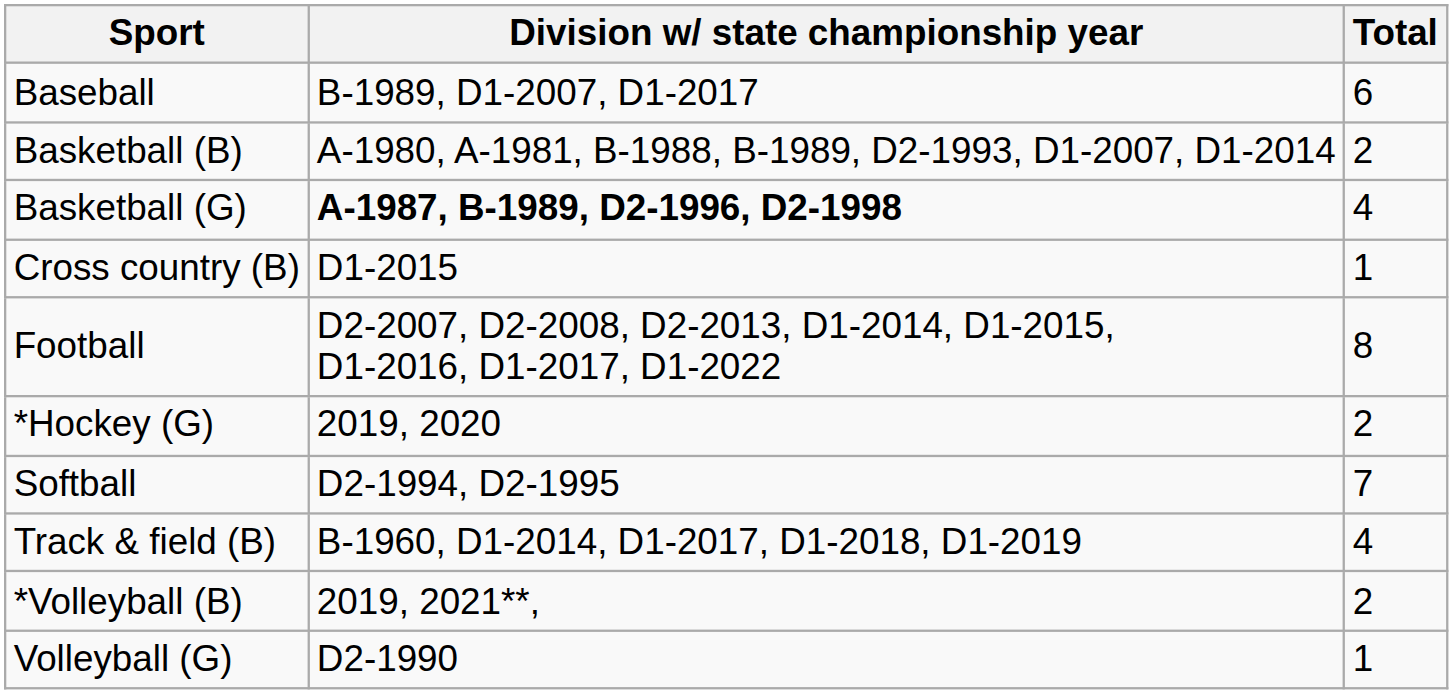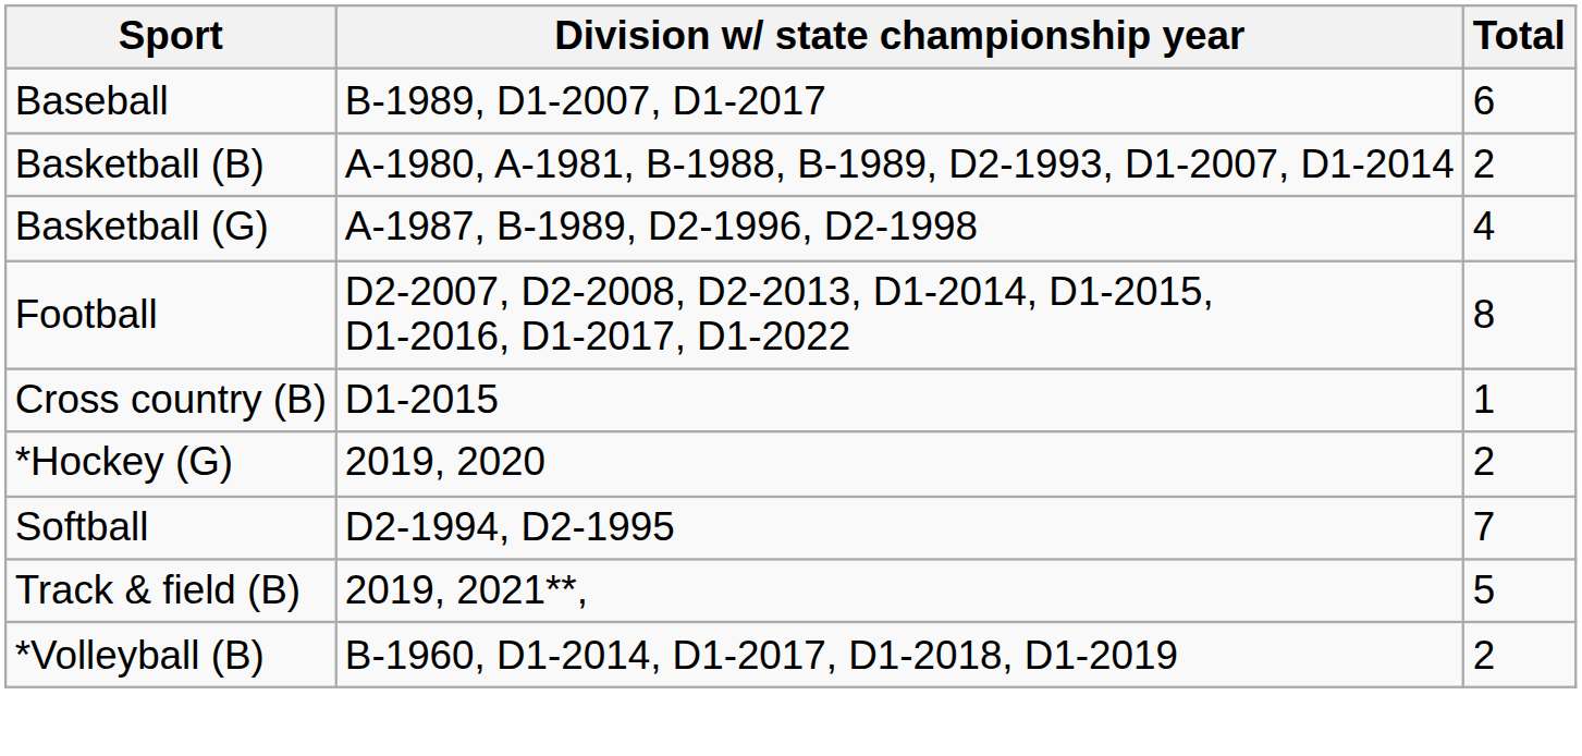Basketball (G) | Division w/ state championship year: bold -> normal
rows swapped: Cross country (B) <-> Football
Track & field (B) | Division w/ state championship year: B-1960, D1-2014, D1-2017, D1-2018, D1-2019 -> 2019, 2021**,
Track & field (B) | Total: 4 -> 5
*Volleyball (B) | Division w/ state championship year: 2019, 2021**, -> B-1960, D1-2014, D1-2017, D1-2018, D1-2019
- row: Volleyball (G) | D2-1990 | 1
